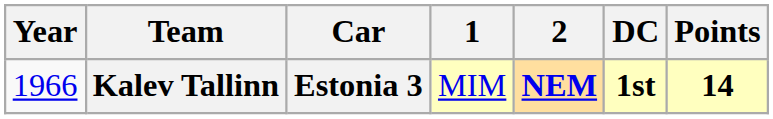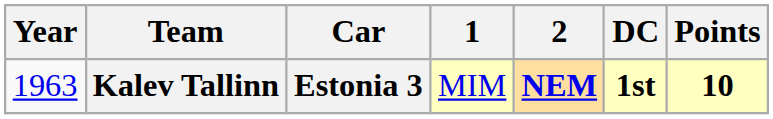Kalev Tallinn | Year: 1966 -> 1963
Kalev Tallinn | Points: 14 -> 10
